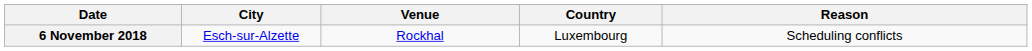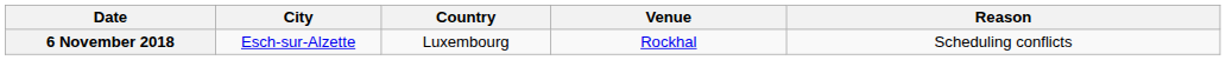columns swapped: Country <-> Venue
